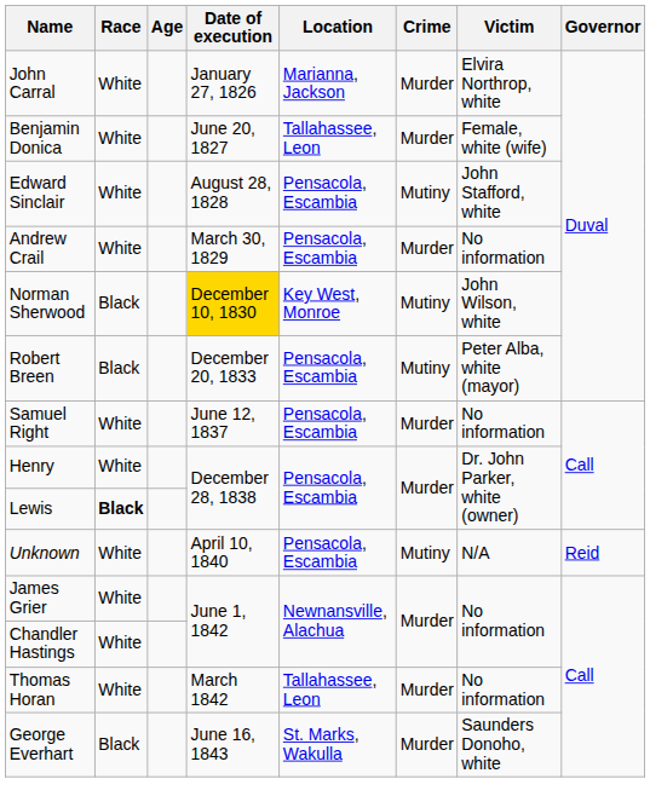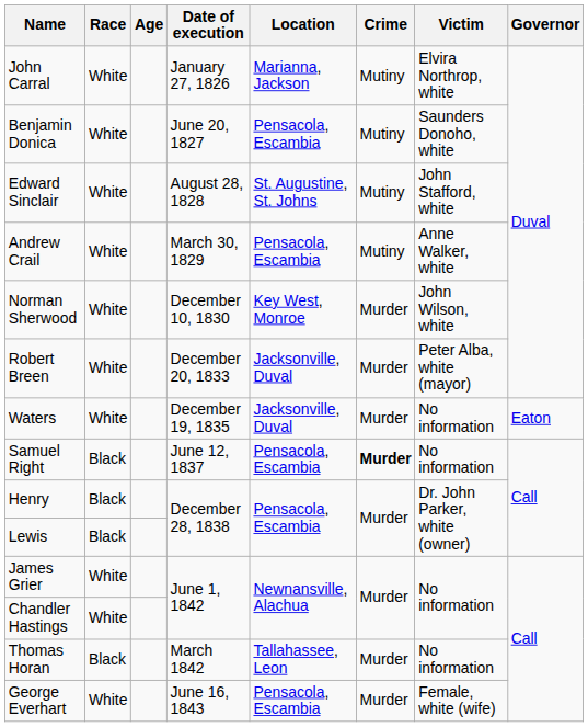John Carral | Crime: Murder -> Mutiny
Benjamin Donica | Location: Tallahassee, Leon -> Pensacola, Escambia
Benjamin Donica | Crime: Murder -> Mutiny
Benjamin Donica | Victim: Female, white (wife) -> Saunders Donoho, white
Edward Sinclair | Location: Pensacola, Escambia -> St. Augustine, St. Johns
Andrew Crail | Crime: Murder -> Mutiny
Andrew Crail | Victim: No information -> Anne Walker, white
Norman Sherwood | Race: Black -> White
Norman Sherwood | Date of execution: gold background -> no background
Norman Sherwood | Crime: Mutiny -> Murder
Robert Breen | Race: Black -> White
Robert Breen | Location: Pensacola, Escambia -> Jacksonville, Duval
Robert Breen | Crime: Mutiny -> Murder
+ row: Waters | White | December 19, 1835 | Jacksonville, Duval | Murder | No information | Eaton
Samuel Right | Race: White -> Black
Samuel Right | Crime: normal -> bold
Henry | Race: White -> Black
Lewis | Race: bold -> normal
- row: Unknown | White | April 10, 1840 | Pensacola, Escambia | Mutiny | N/A | Reid
Thomas Horan | Race: White -> Black
George Everhart | Race: Black -> White
George Everhart | Location: St. Marks, Wakulla -> Pensacola, Escambia
George Everhart | Victim: Saunders Donoho, white -> Female, white (wife)
